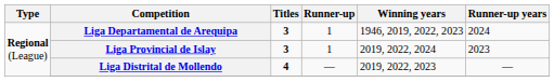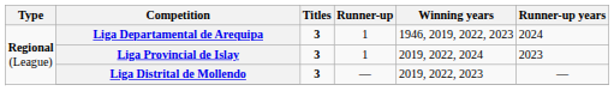Liga Distrital de Mollendo | Titles: 4 -> 3
